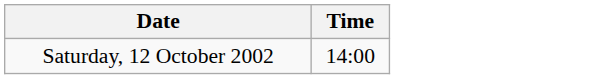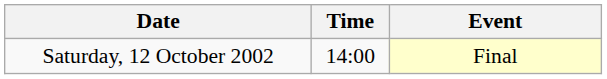+ column: Event | Final
